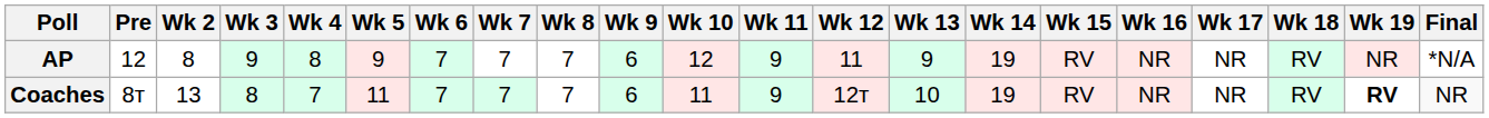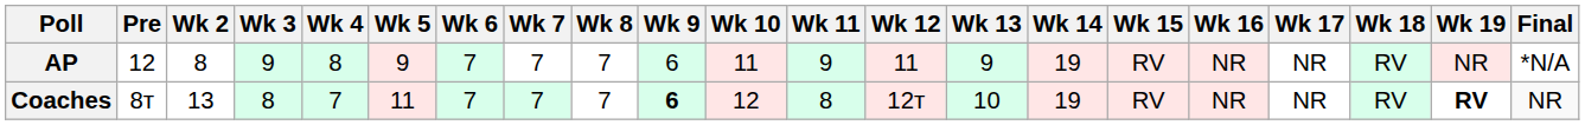AP | Wk 10: 12 -> 11
Coaches | Wk 9: normal -> bold
Coaches | Wk 10: 11 -> 12
Coaches | Wk 11: 9 -> 8
